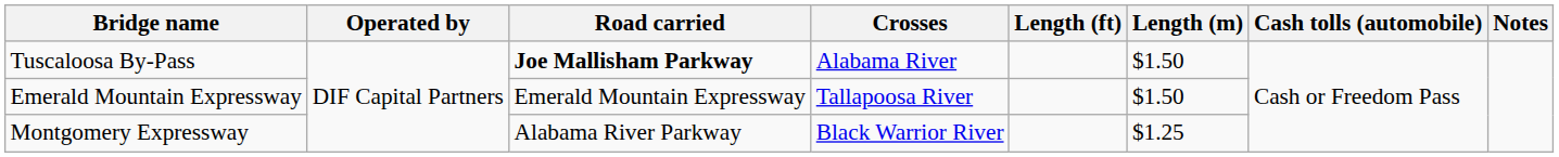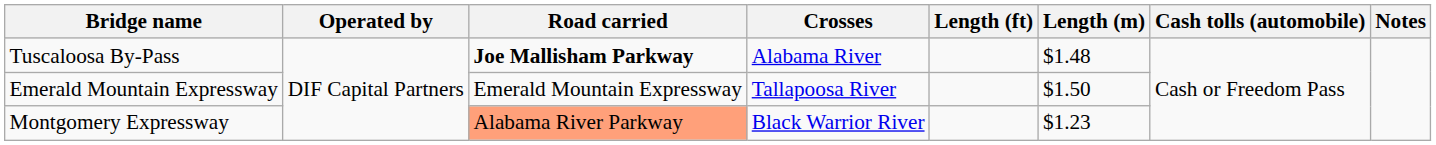Tuscaloosa By-Pass | Length (m): $1.50 -> $1.48
Montgomery Expressway | Road carried: no background -> lightsalmon background
Montgomery Expressway | Length (m): $1.25 -> $1.23
